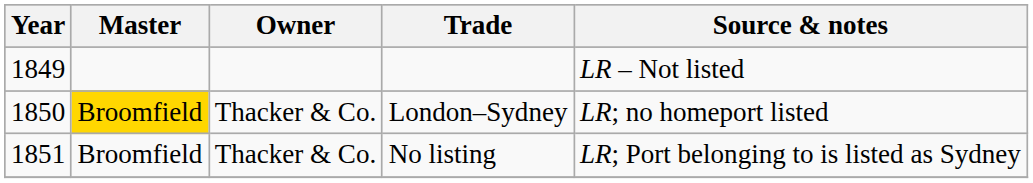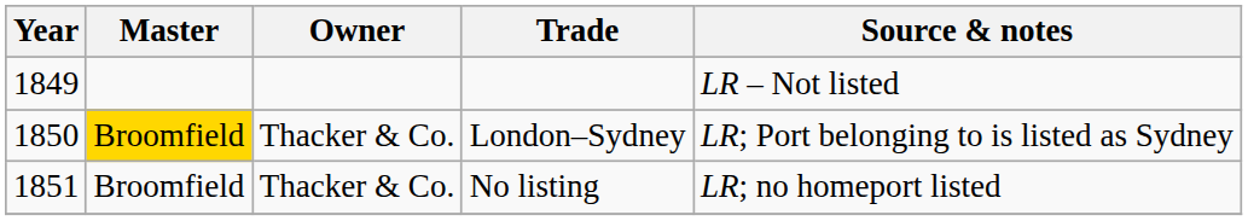London–Sydney | Source & notes: LR; no homeport listed -> LR; Port belonging to is listed as Sydney
No listing | Source & notes: LR; Port belonging to is listed as Sydney -> LR; no homeport listed
